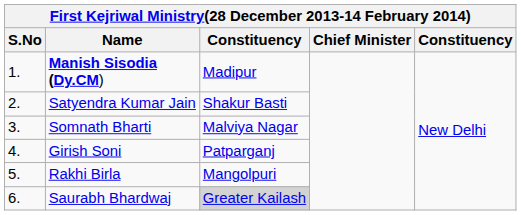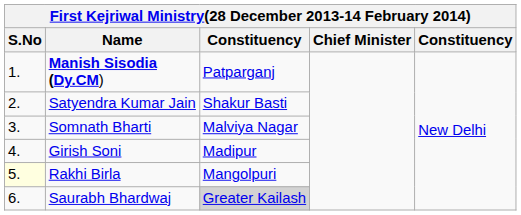Manish Sisodia (Dy.CM) | column 3: Madipur -> Patparganj
Girish Soni | column 3: Patparganj -> Madipur
Rakhi Birla | S.No: no background -> lightyellow background
